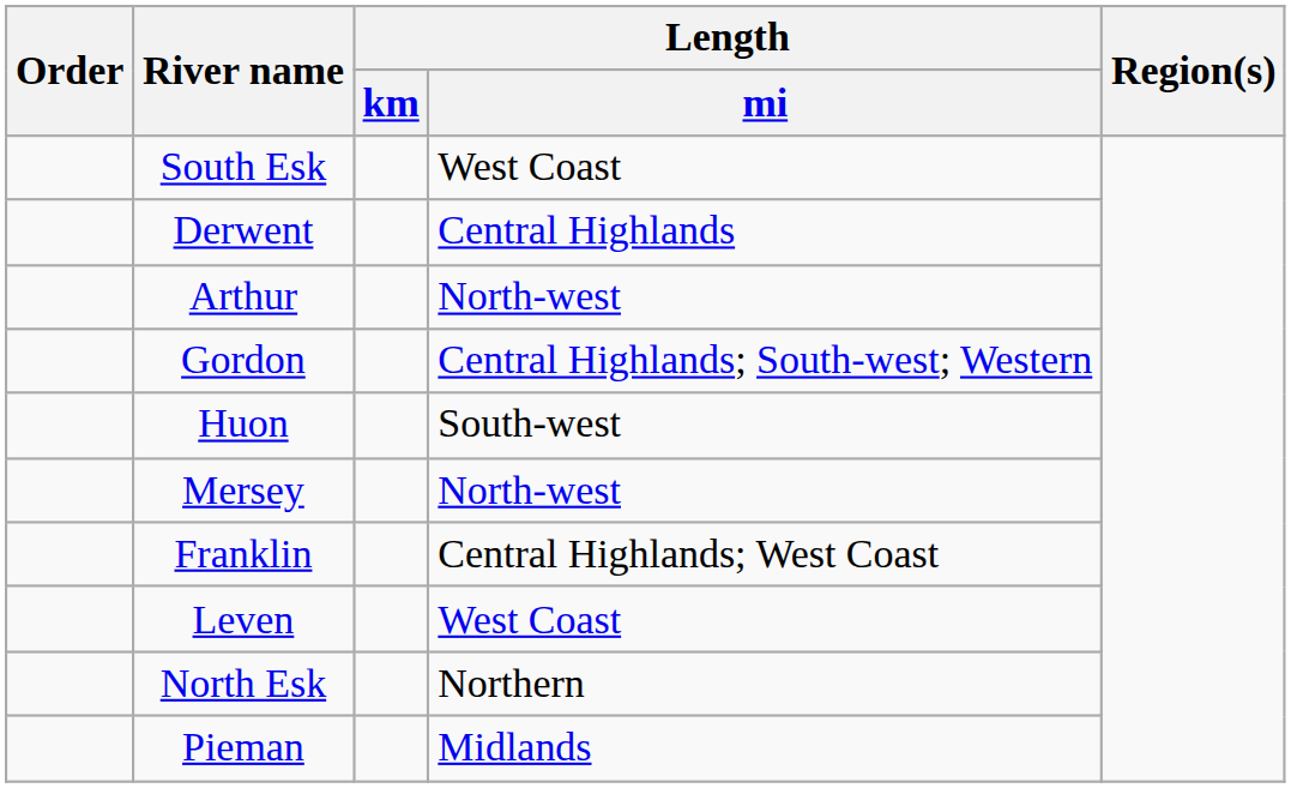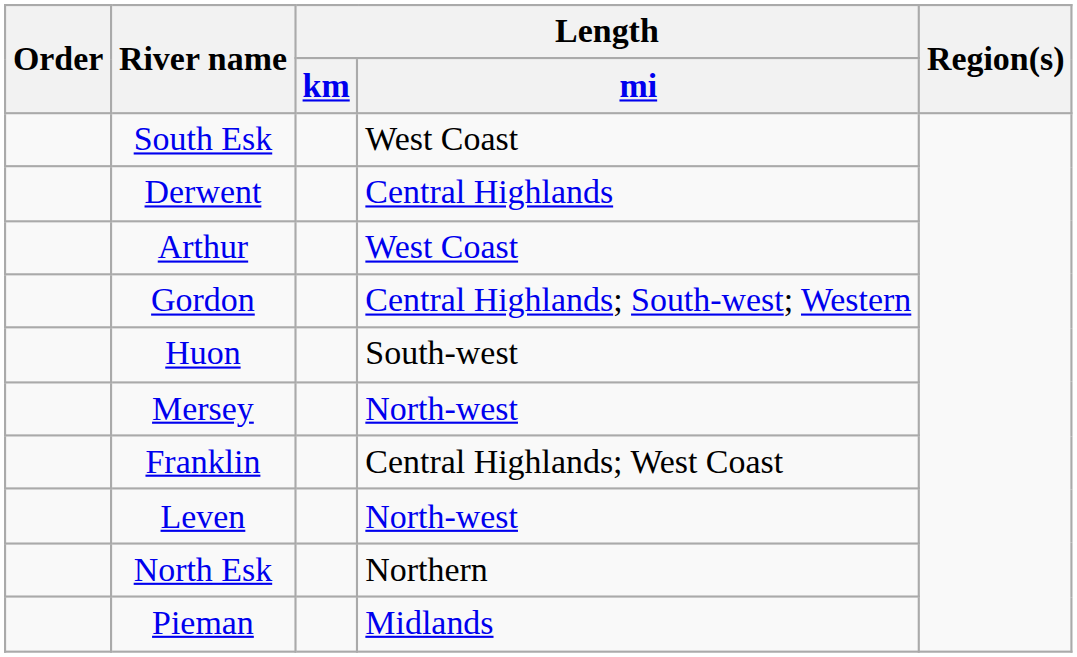Arthur | Length / mi: North-west -> West Coast
Leven | Length / mi: West Coast -> North-west
